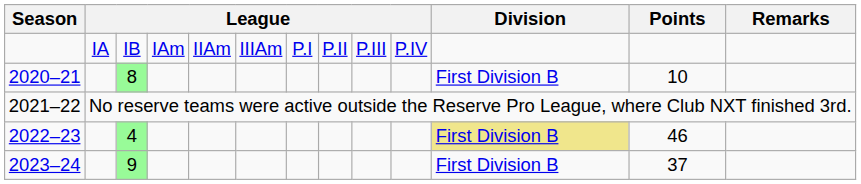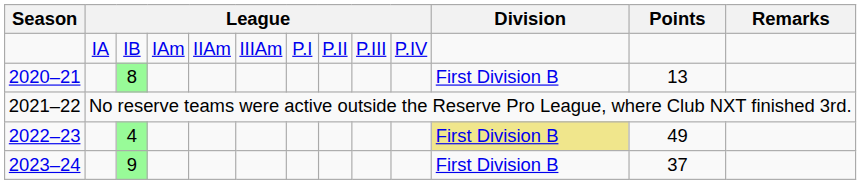2020–21 | Points: 10 -> 13
2022–23 | Points: 46 -> 49
